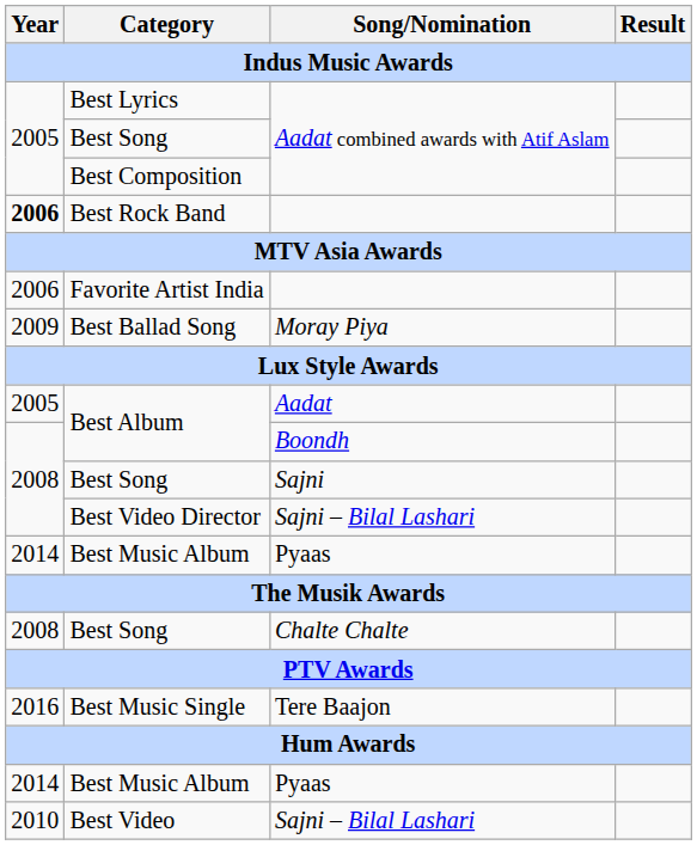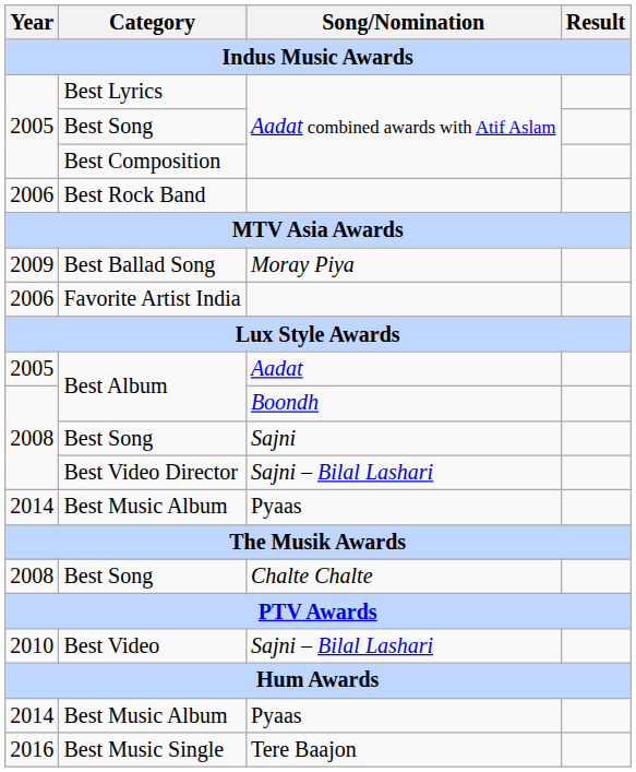Best Rock Band | Year: bold -> normal
rows swapped: Favorite Artist India <-> Best Ballad Song
rows swapped: Best Video <-> Best Music Single
